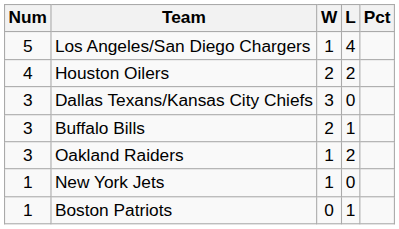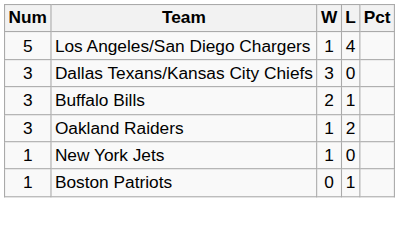- row: 4 | Houston Oilers | 2 | 2
